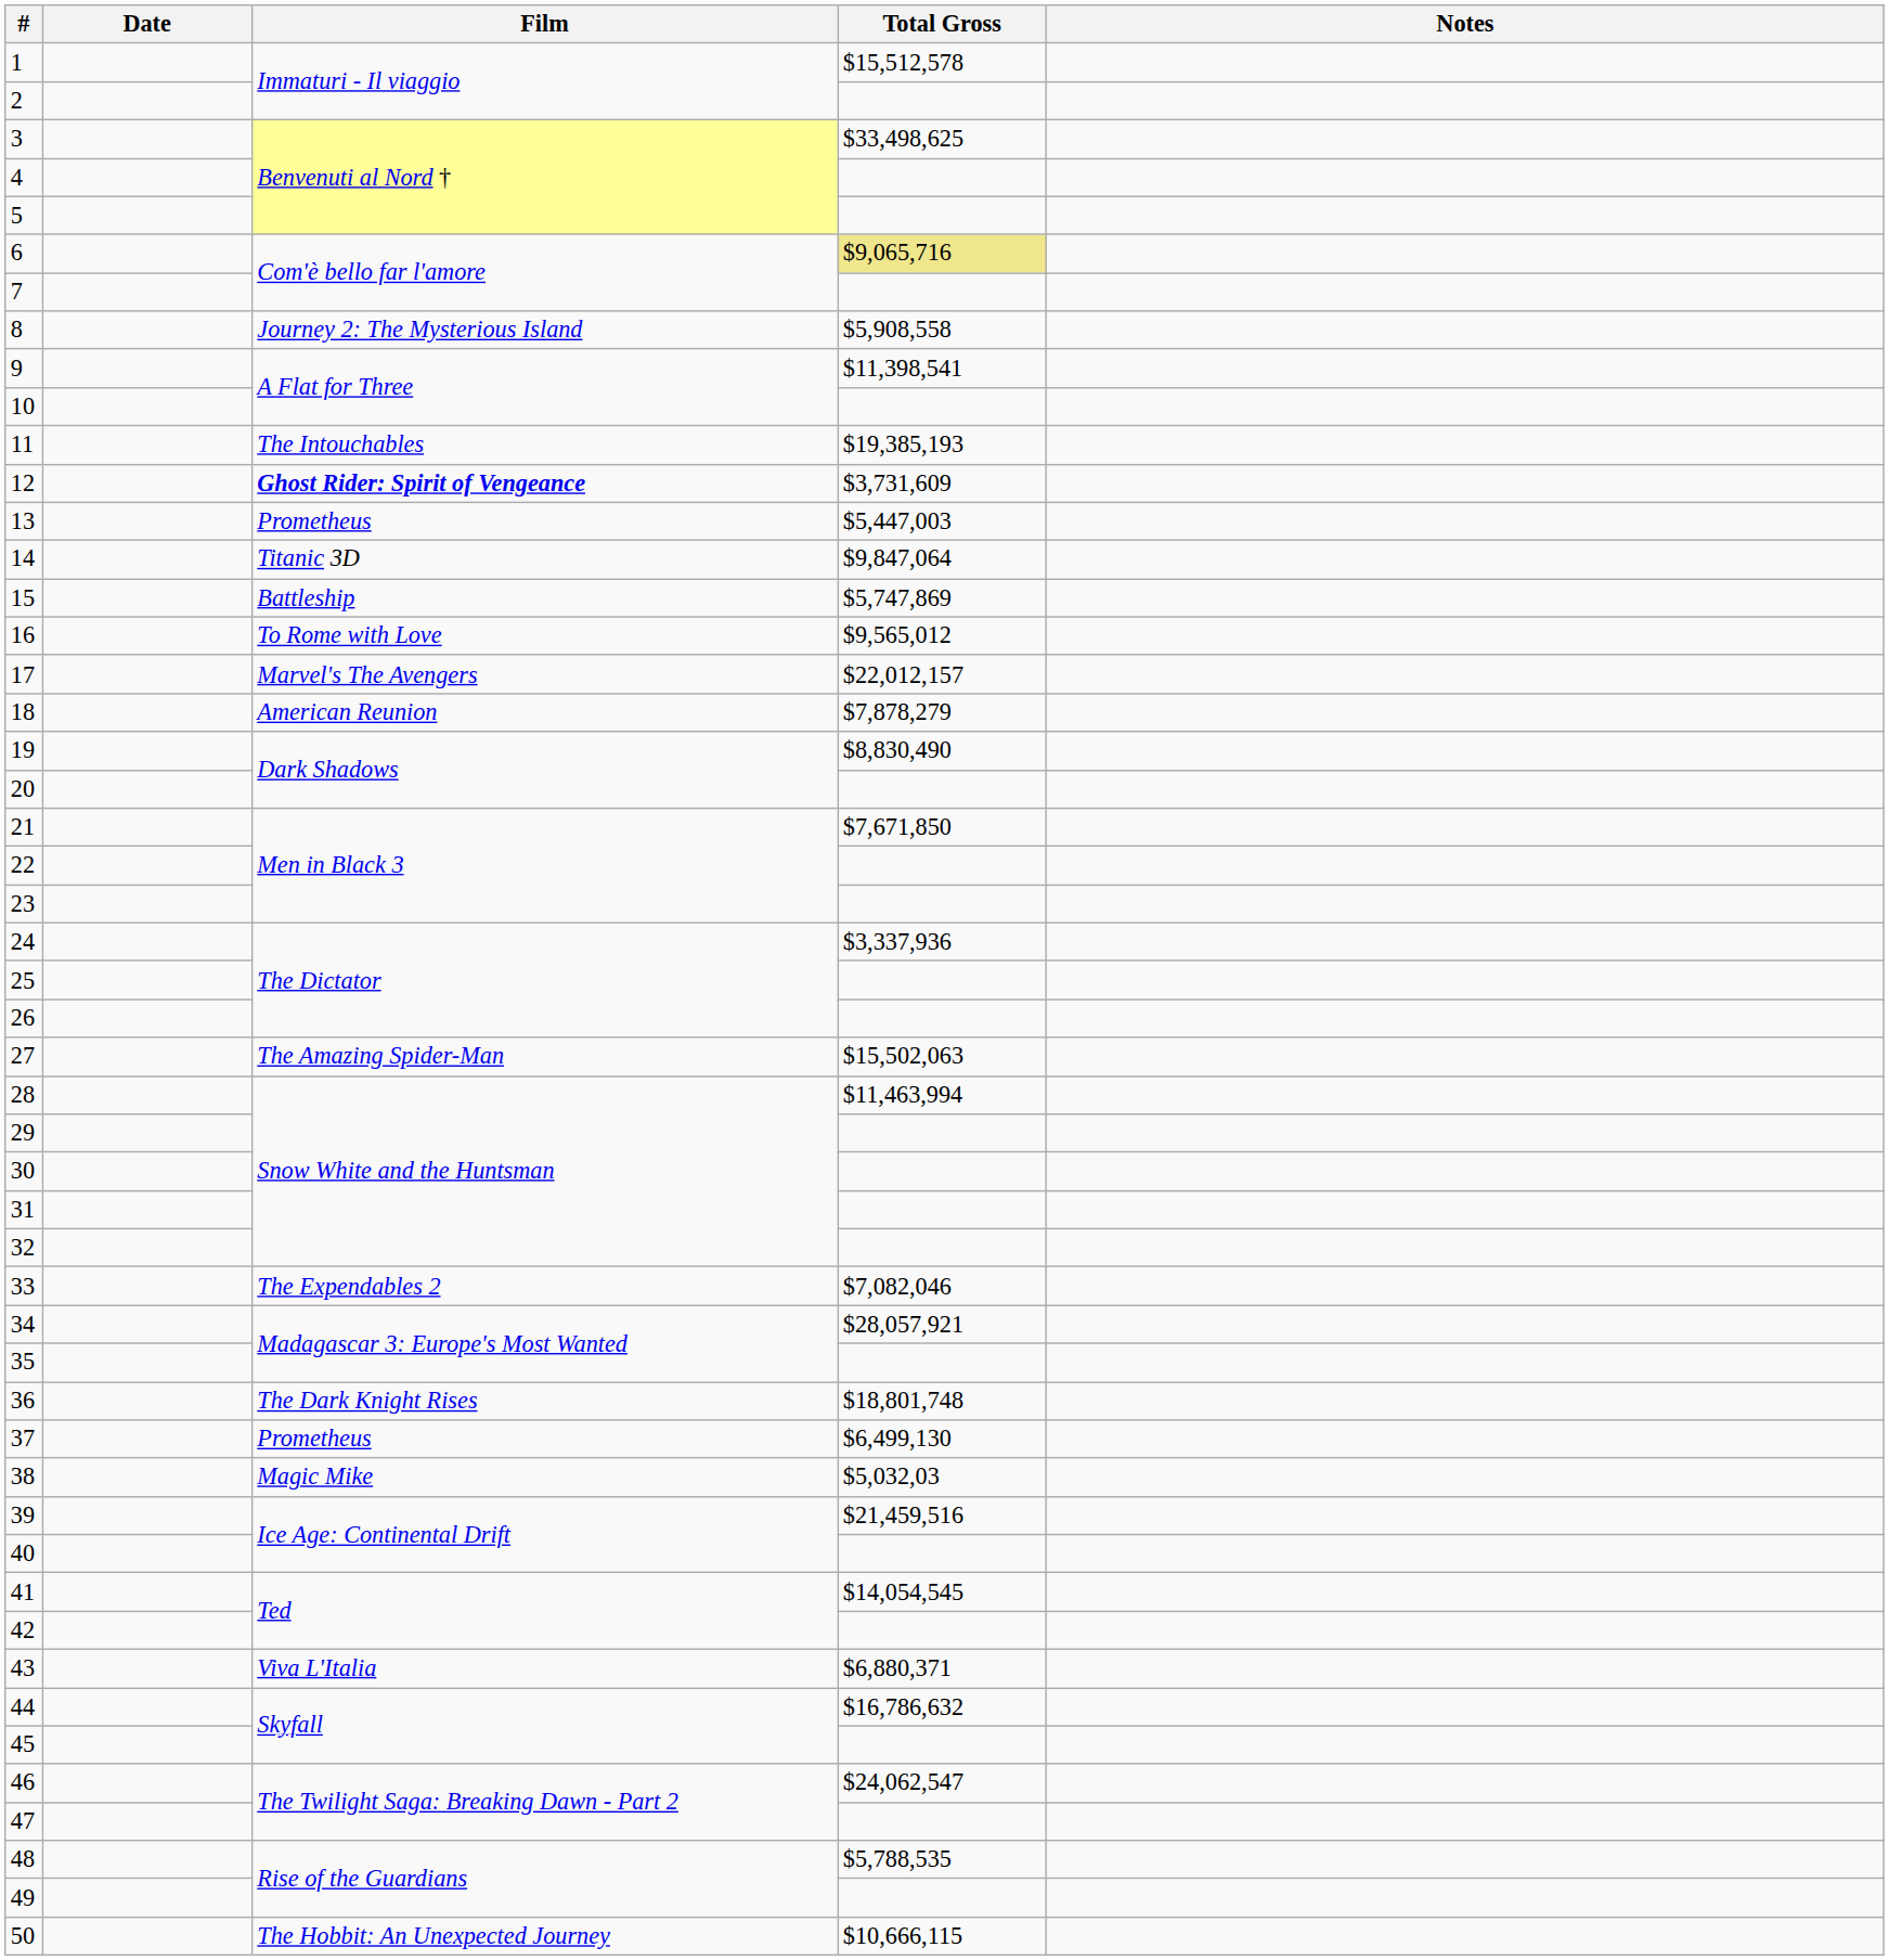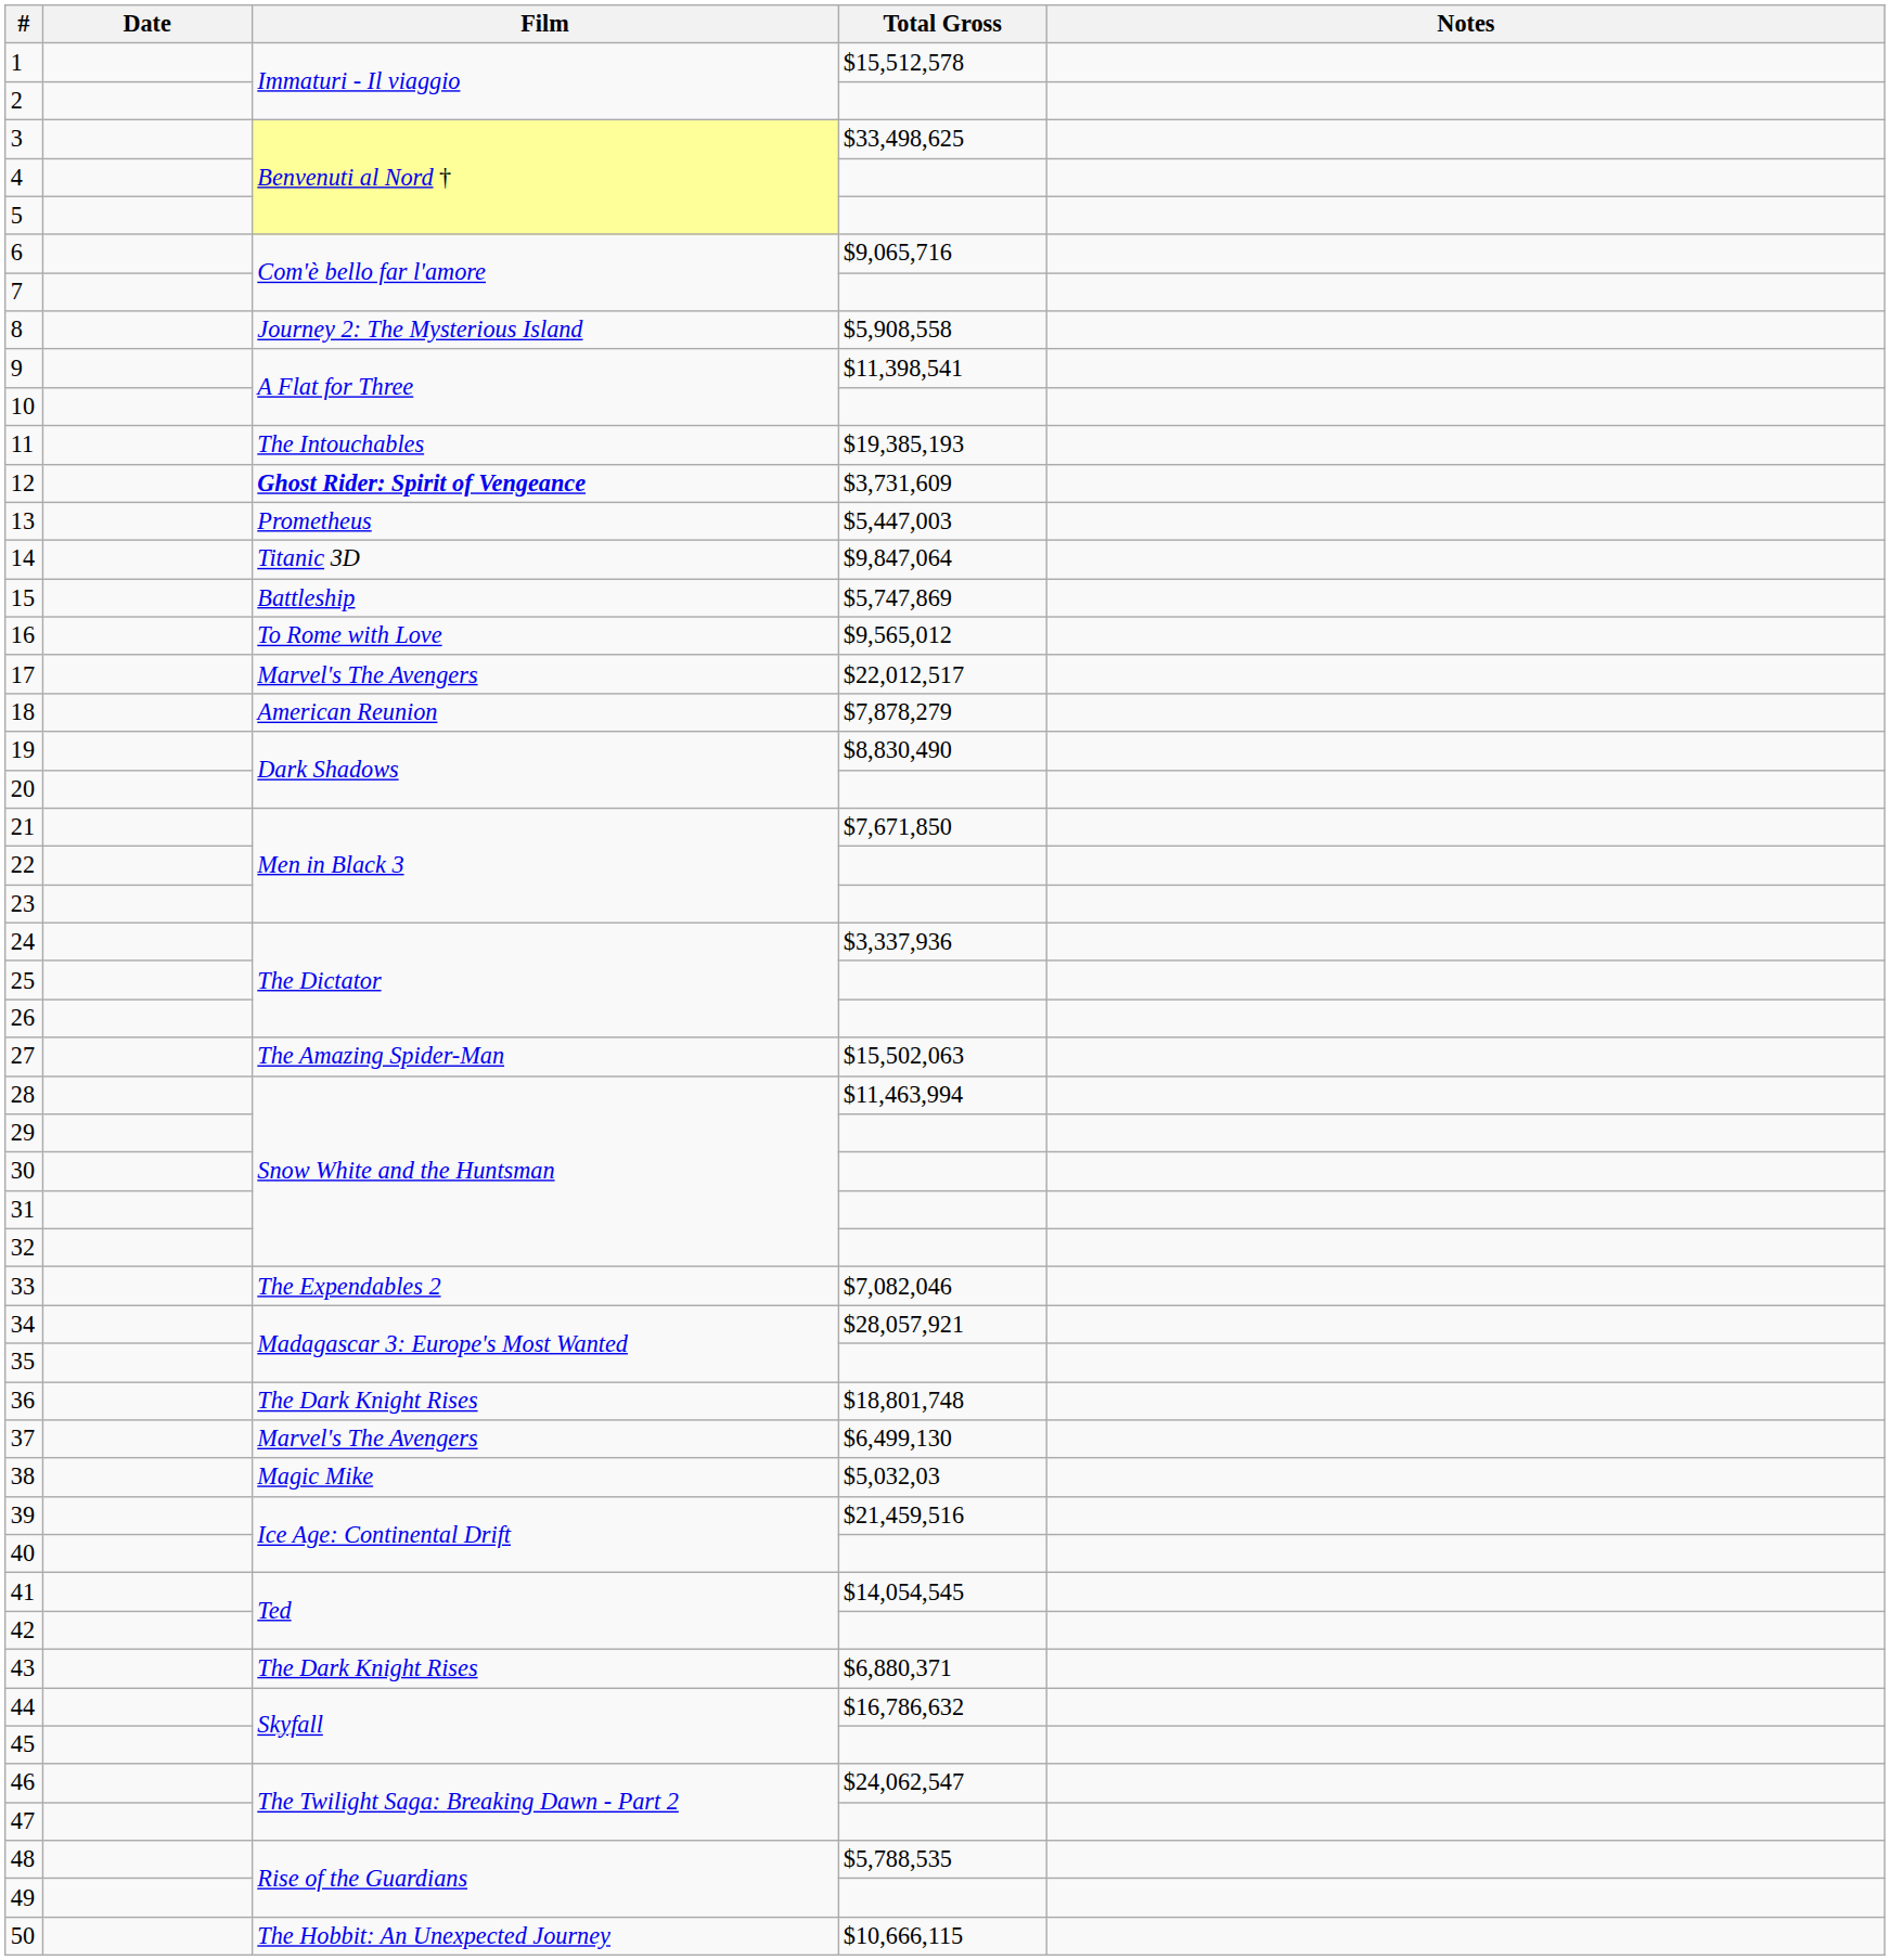6 | Total Gross: khaki background -> no background
17 | Total Gross: $22,012,157 -> $22,012,517
37 | Film: Prometheus -> Marvel's The Avengers
43 | Film: Viva L'Italia -> The Dark Knight Rises
